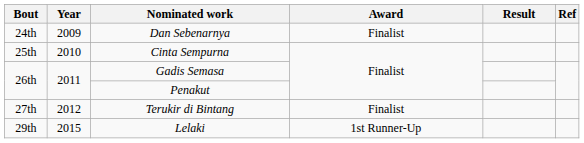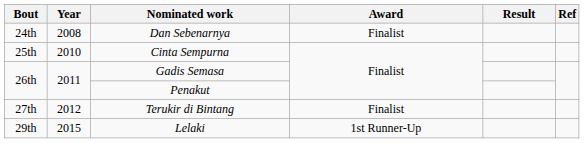Dan Sebenarnya | Year: 2009 -> 2008
